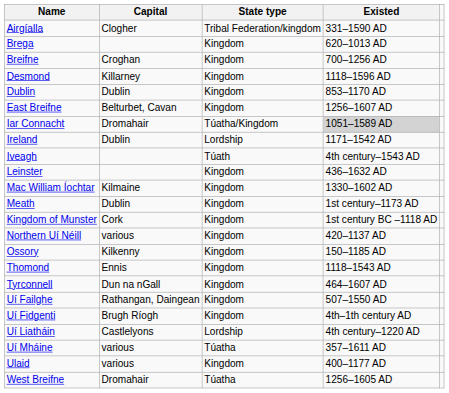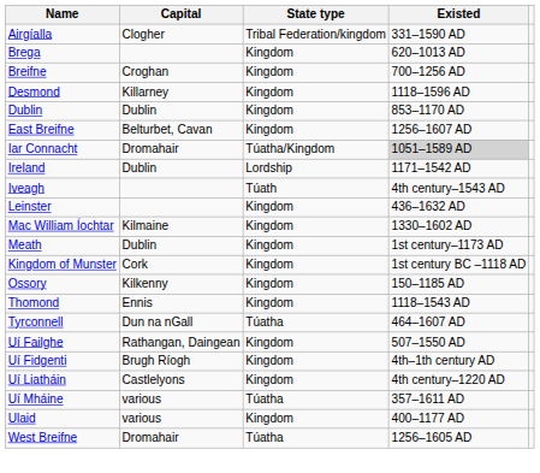- row: Northern Uí Néill | various | Kingdom | 420–1137 AD
Tyrconnell | State type: Kingdom -> Túatha
Uí Liatháin | State type: Lordship -> Kingdom
